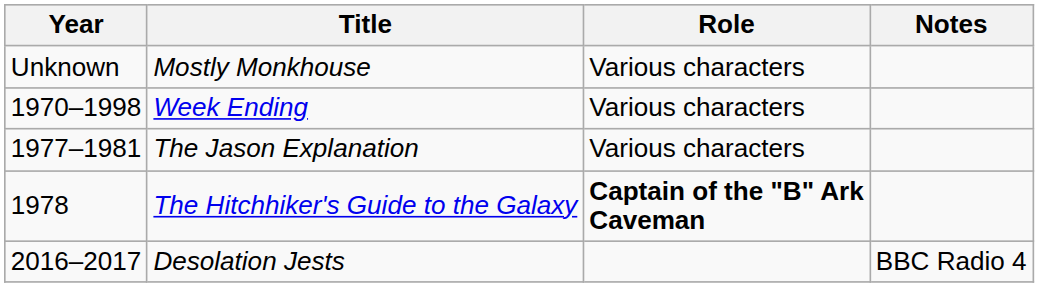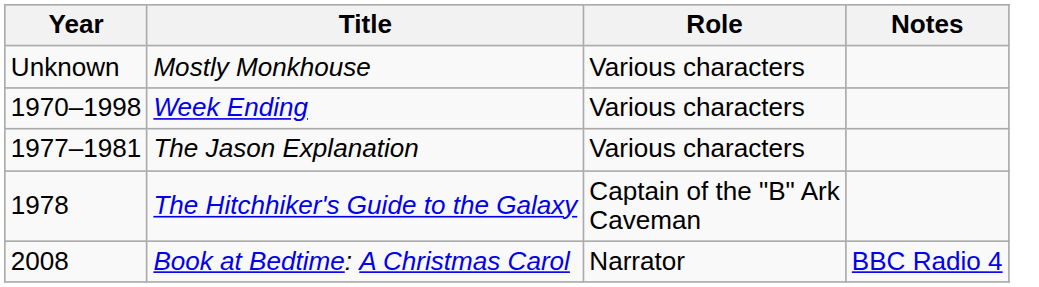The Hitchhiker's Guide to the Galaxy | Role: bold -> normal
+ row: 2008 | Book at Bedtime: A Christmas Carol | Narrator | BBC Radio 4
- row: 2016–2017 | Desolation Jests | BBC Radio 4
